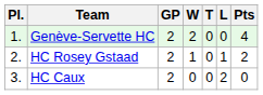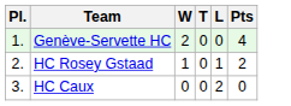- column: GP | 2 | 2 | 2
